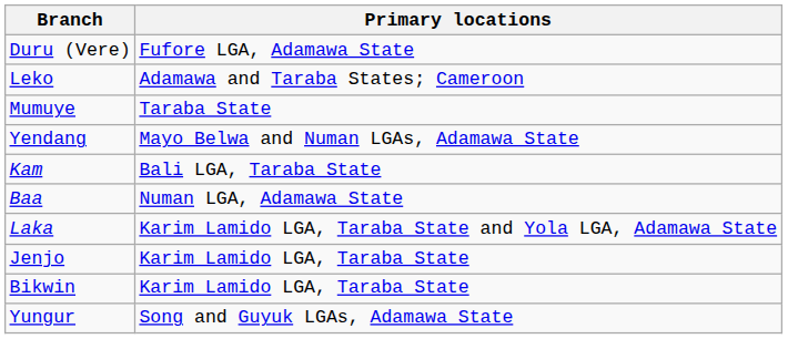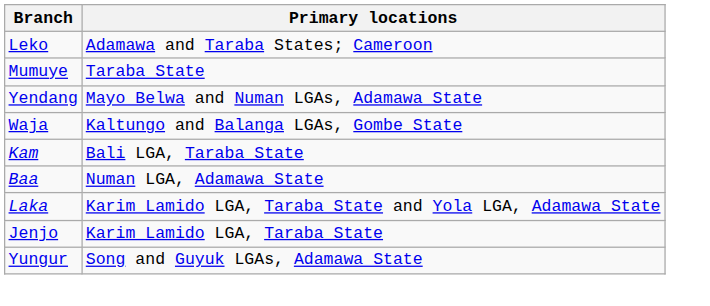- row: Duru (Vere) | Fufore LGA, Adamawa State
+ row: Waja | Kaltungo and Balanga LGAs, Gombe State
- row: Bikwin | Karim Lamido LGA, Taraba State
